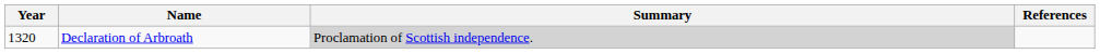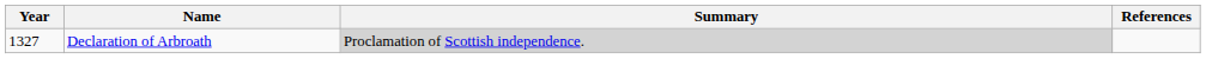Declaration of Arbroath | Year: 1320 -> 1327
